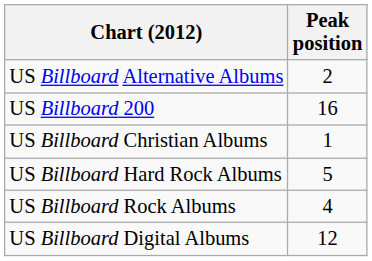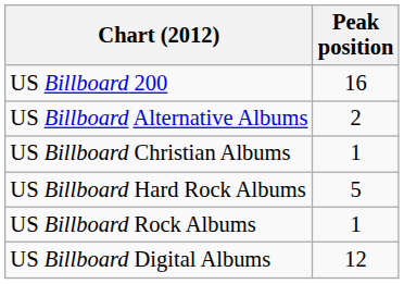rows swapped: US Billboard 200 <-> US Billboard Alternative Albums
US Billboard Rock Albums | Peak position: 4 -> 1
